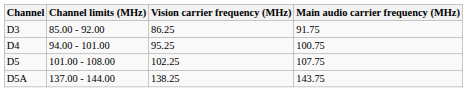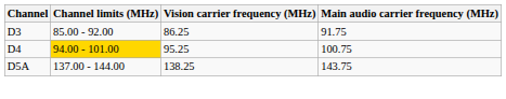D4 | Channel limits (MHz): no background -> gold background
- row: D5 | 101.00 - 108.00 | 102.25 | 107.75
